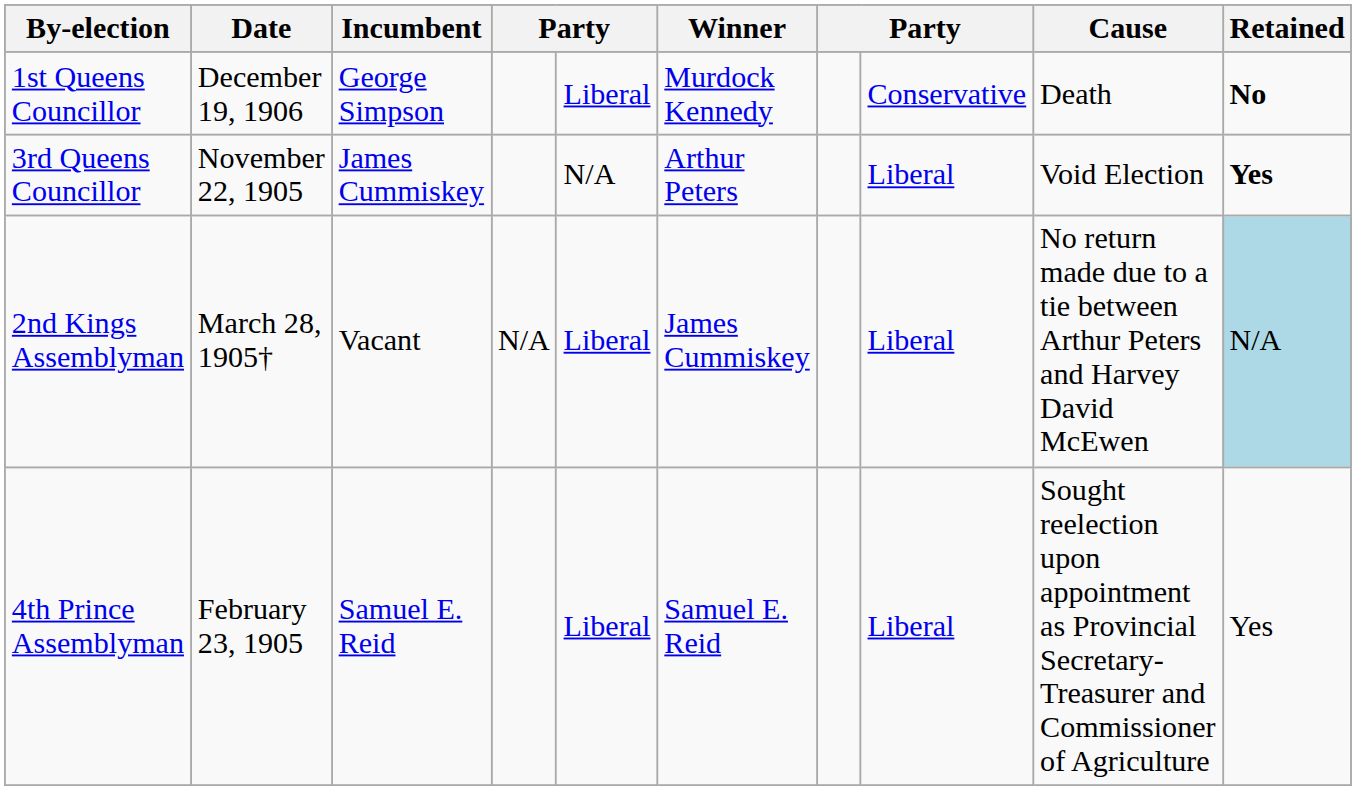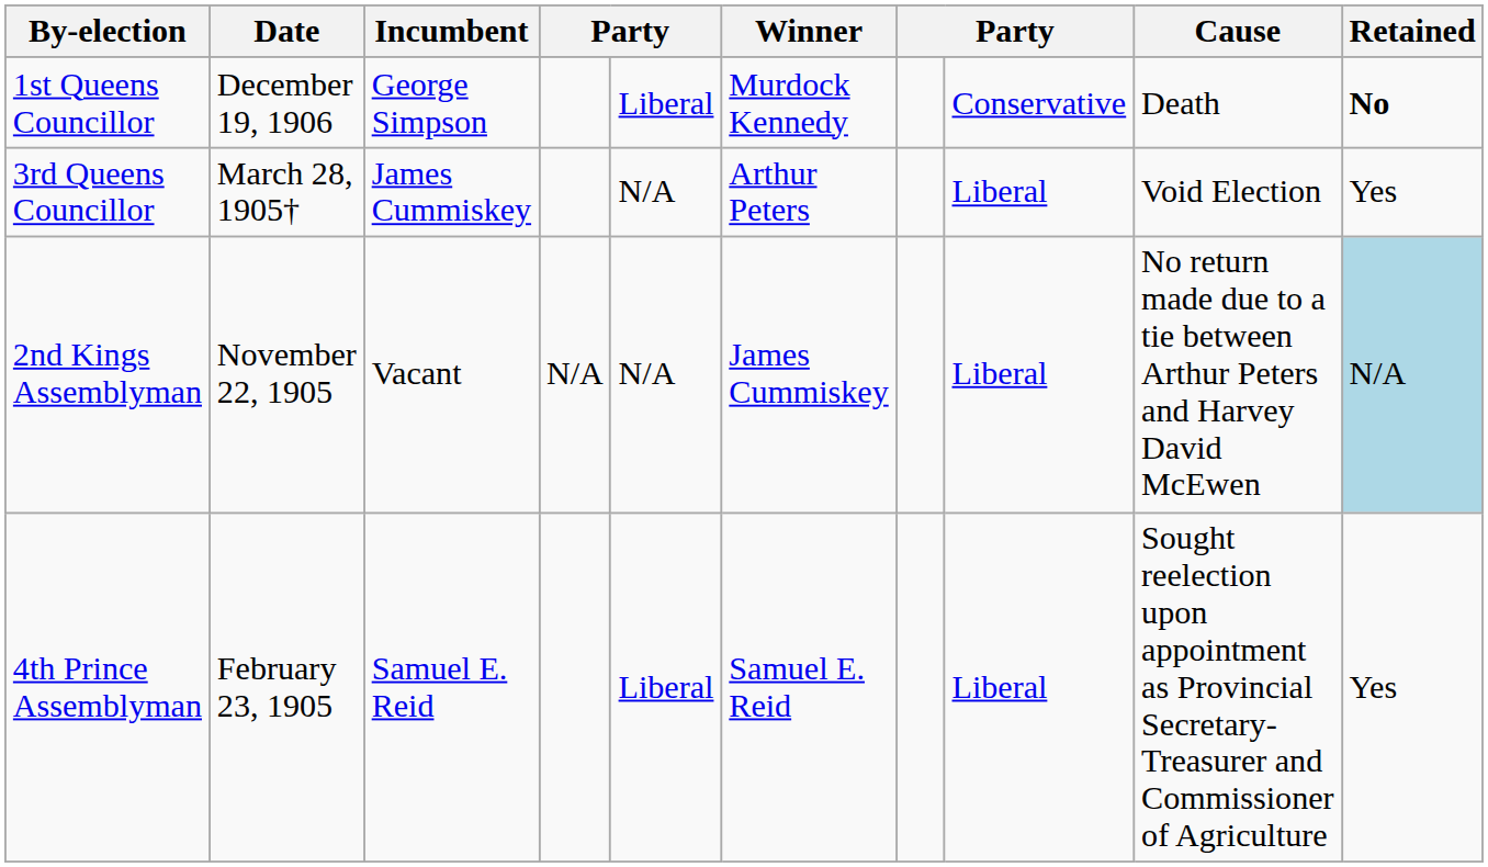3rd Queens Councillor | Date: November 22, 1905 -> March 28, 1905†
3rd Queens Councillor | Retained: bold -> normal
2nd Kings Assemblyman | Date: March 28, 1905† -> November 22, 1905
2nd Kings Assemblyman | column 5: Liberal -> N/A
